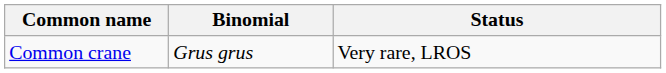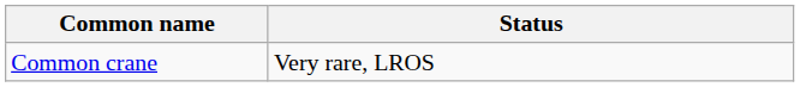- column: Binomial | Grus grus
